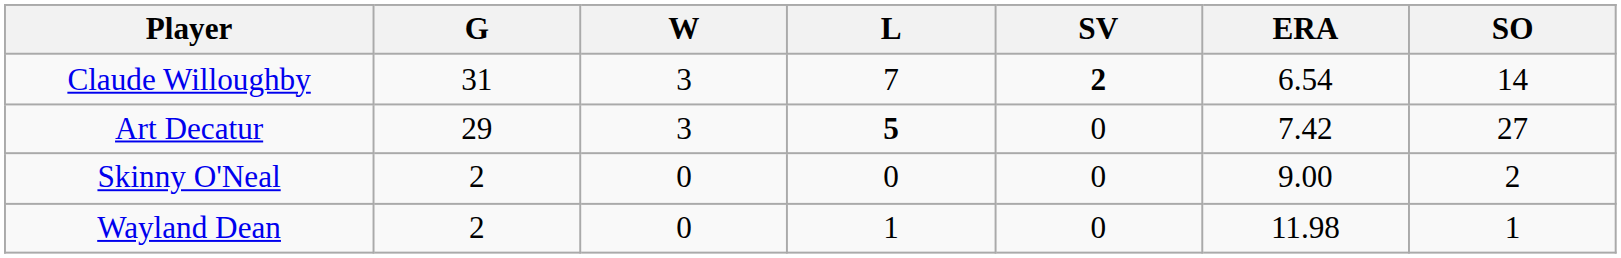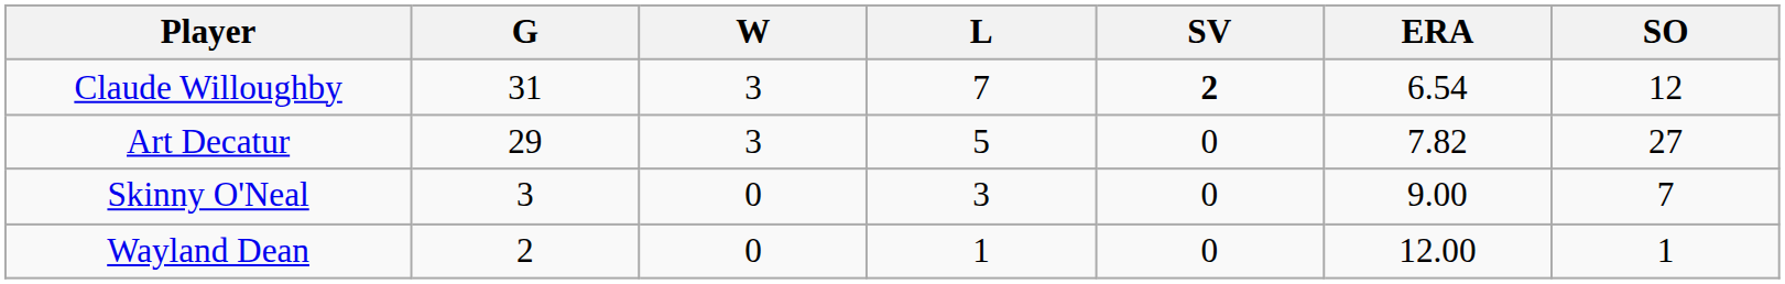Claude Willoughby | SO: 14 -> 12
Art Decatur | L: bold -> normal
Art Decatur | ERA: 7.42 -> 7.82
Skinny O'Neal | G: 2 -> 3
Skinny O'Neal | L: 0 -> 3
Skinny O'Neal | SO: 2 -> 7
Wayland Dean | ERA: 11.98 -> 12.00
